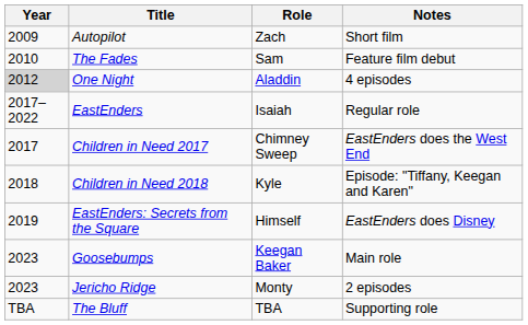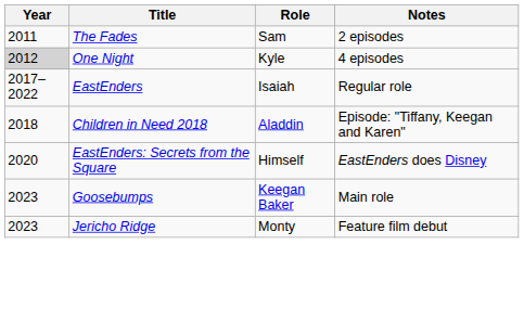- row: 2009 | Autopilot | Zach | Short film
The Fades | Year: 2010 -> 2011
The Fades | Notes: Feature film debut -> 2 episodes
One Night | Role: Aladdin -> Kyle
- row: 2017 | Children in Need 2017 | Chimney Sweep | EastEnders does the West End
Children in Need 2018 | Role: Kyle -> Aladdin
EastEnders: Secrets from the Square | Year: 2019 -> 2020
Jericho Ridge | Notes: 2 episodes -> Feature film debut
- row: TBA | The Bluff | TBA | Supporting role
